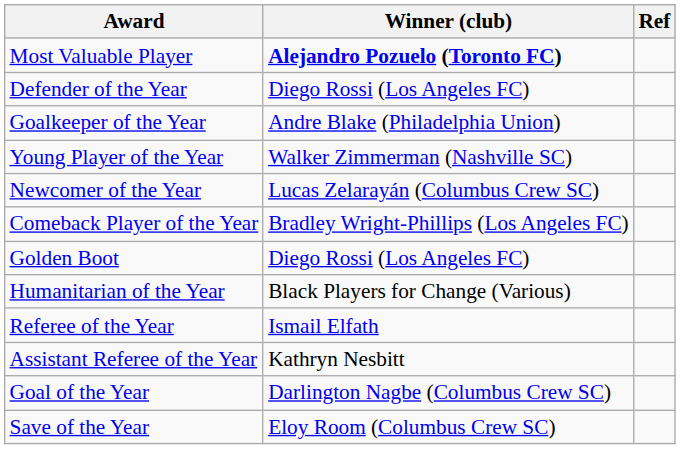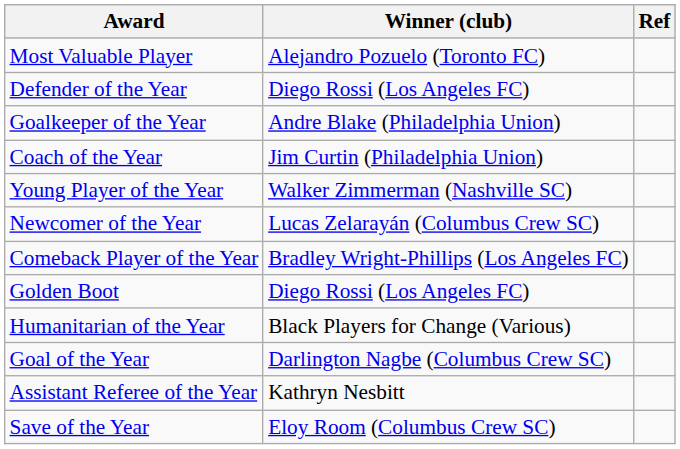Most Valuable Player | Winner (club): bold -> normal
+ row: Coach of the Year | Jim Curtin (Philadelphia Union)
- row: Referee of the Year | Ismail Elfath
rows swapped: Assistant Referee of the Year <-> Goal of the Year
